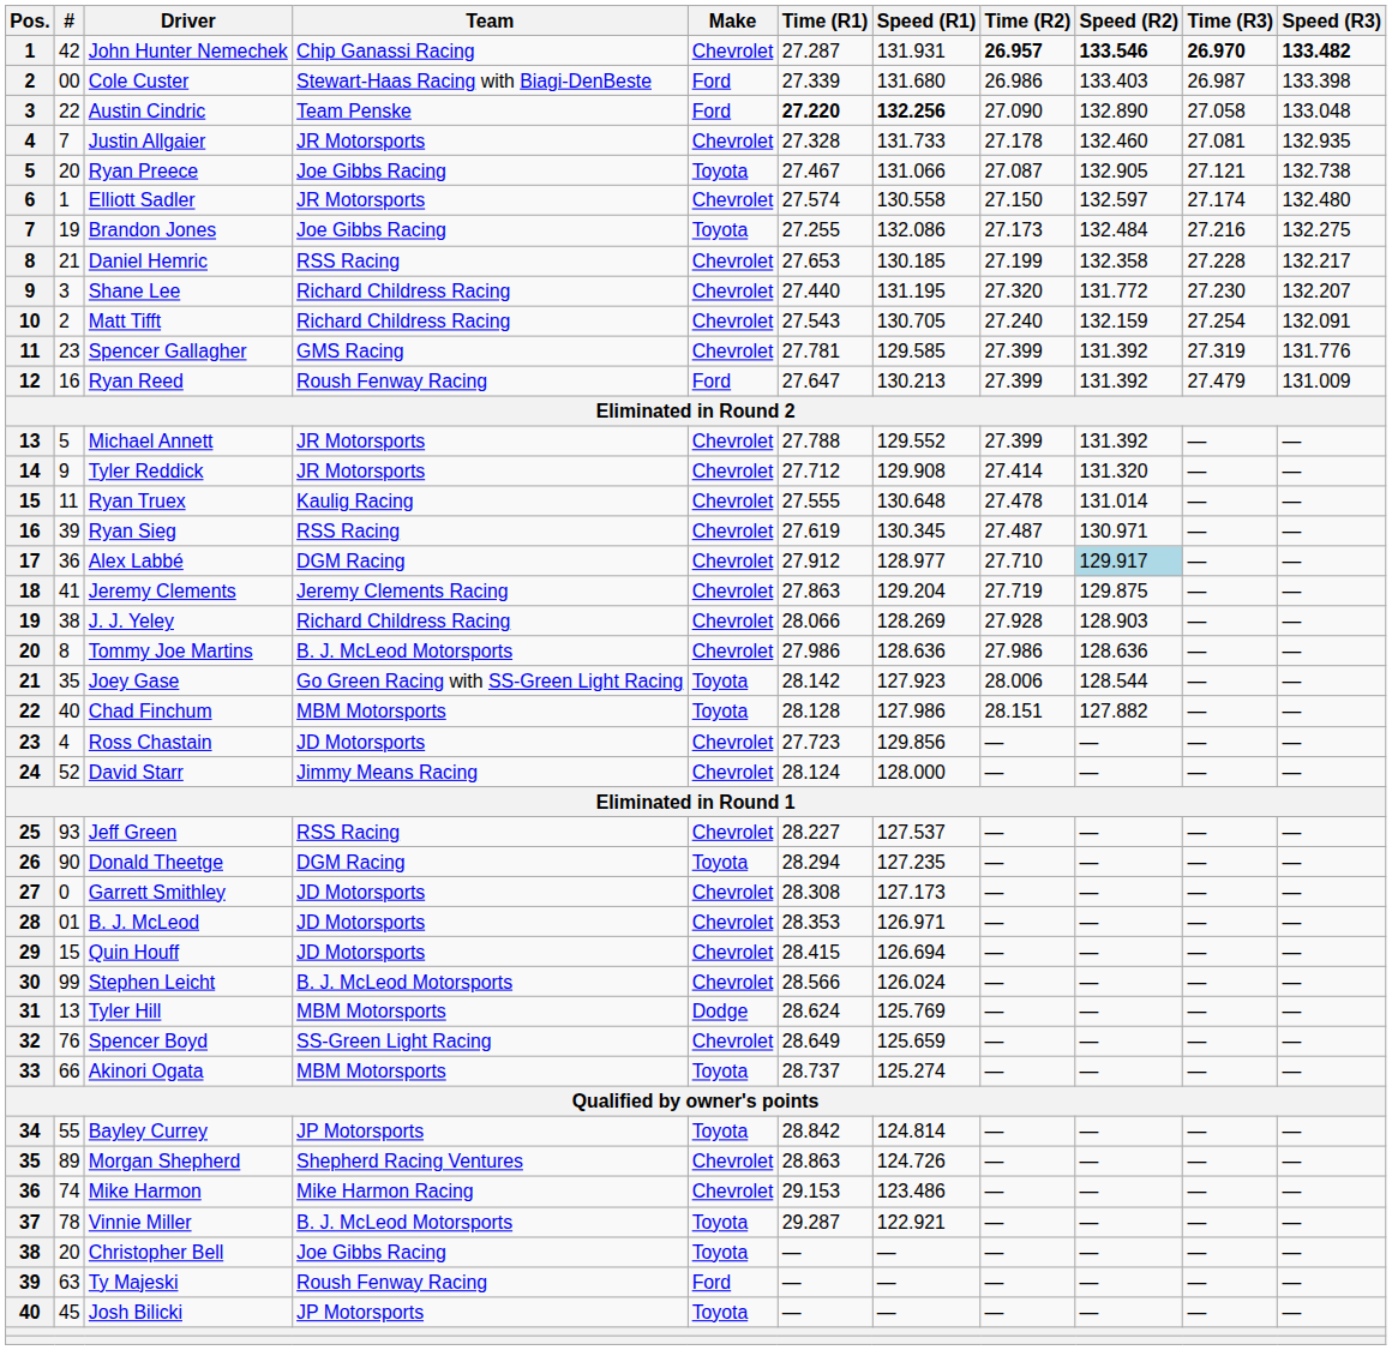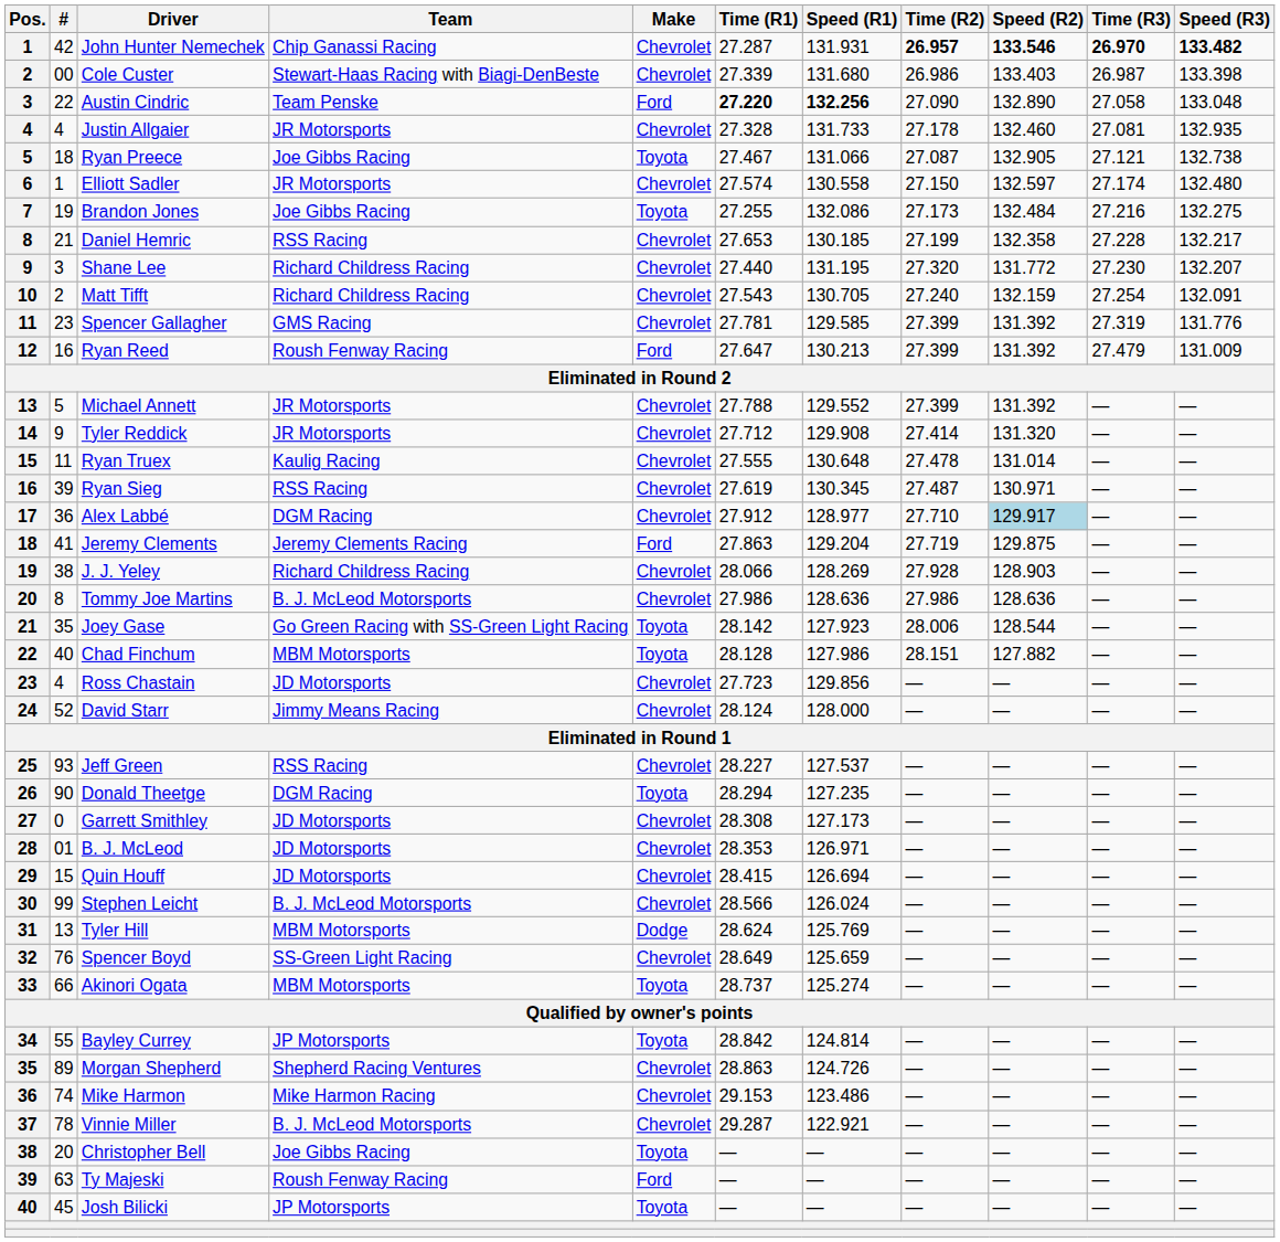Cole Custer | Make: Ford -> Chevrolet
Justin Allgaier | #: 7 -> 4
Ryan Preece | #: 20 -> 18
Jeremy Clements | Make: Chevrolet -> Ford
Vinnie Miller | Make: Toyota -> Chevrolet
